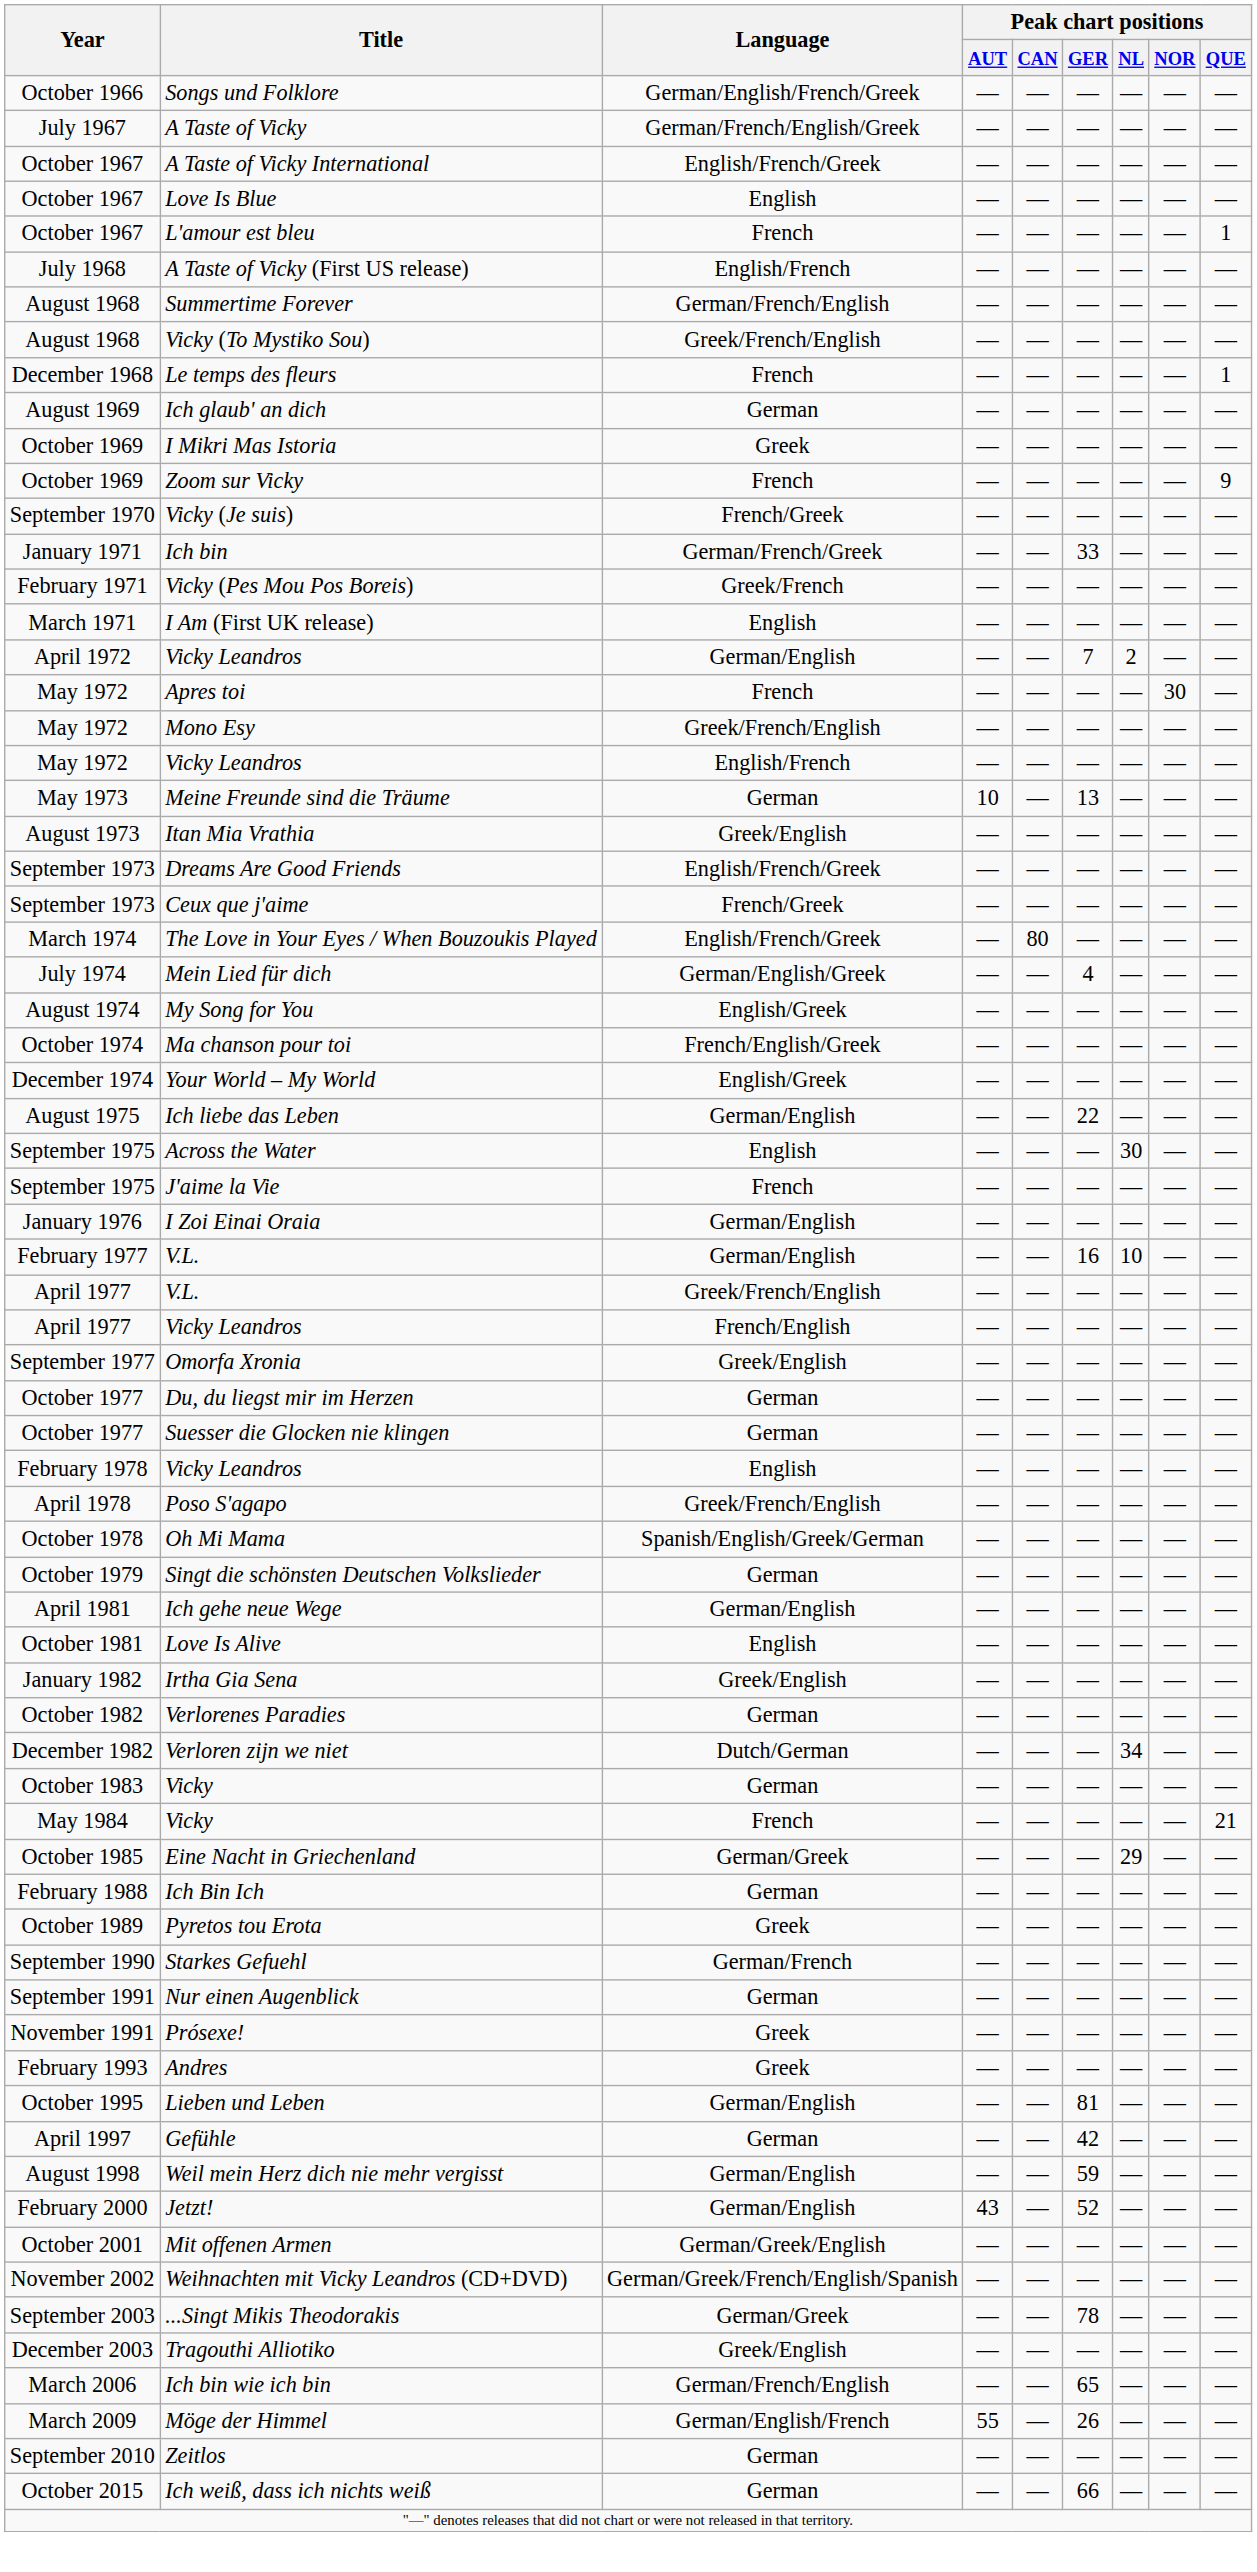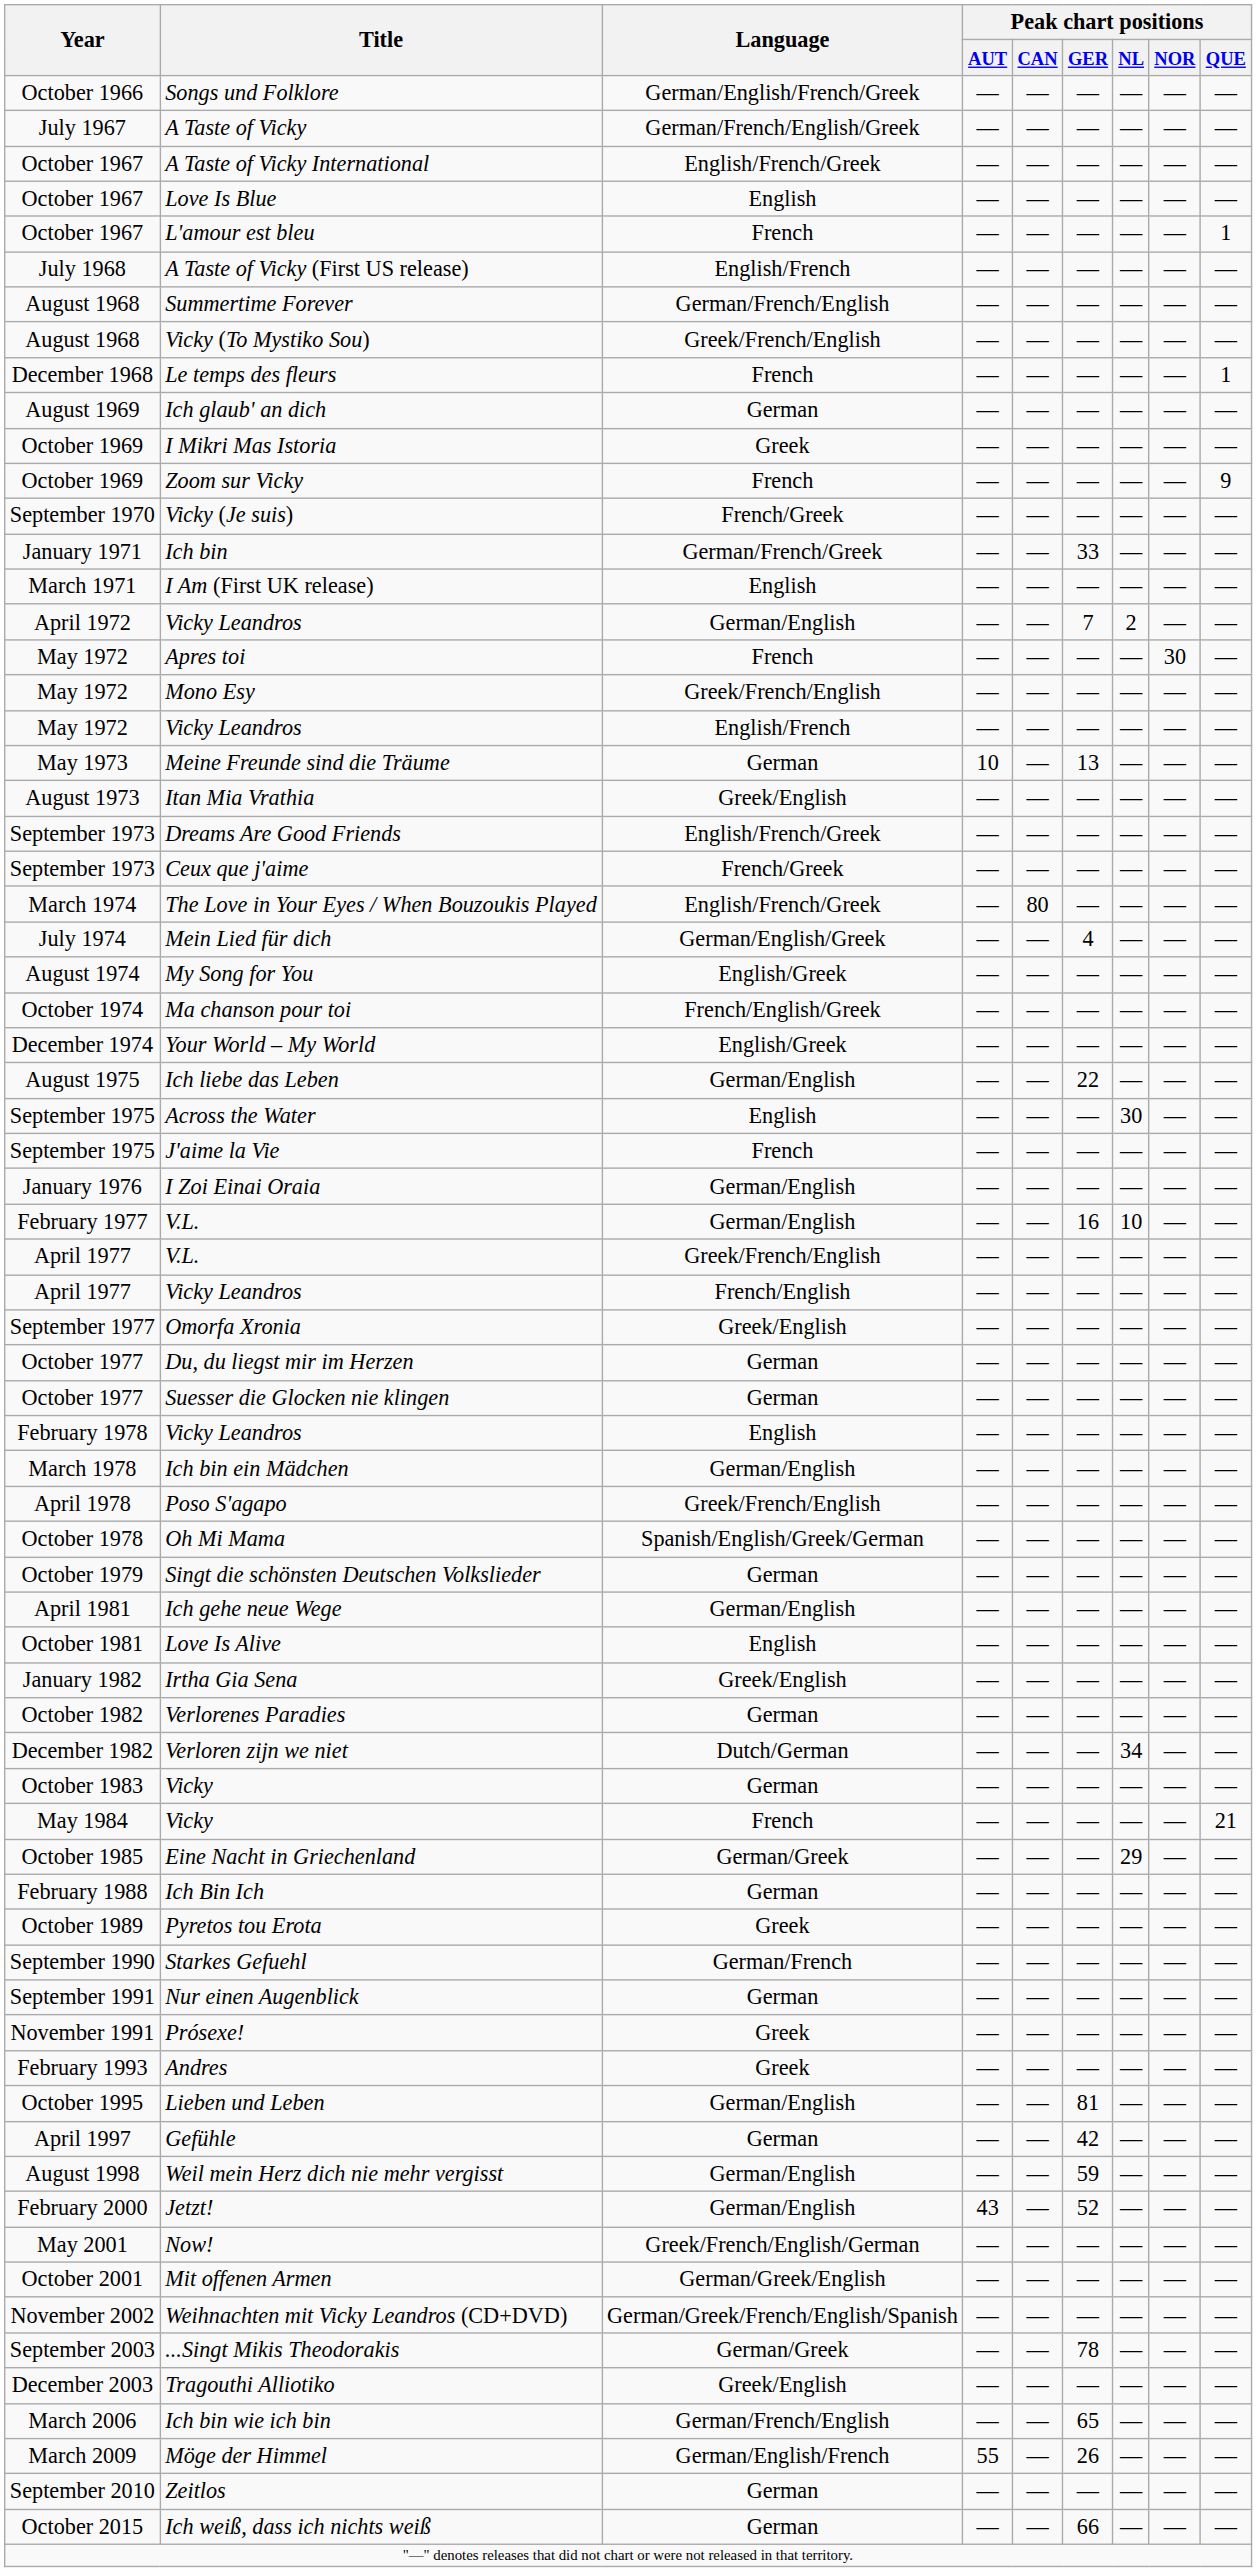- row: February 1971 | Vicky (Pes Mou Pos Boreis) | Greek/French | — | — | — | — | — | —
+ row: March 1978 | Ich bin ein Mädchen | German/English | — | — | — | — | — | —
+ row: May 2001 | Now! | Greek/French/English/German | — | — | — | — | — | —
